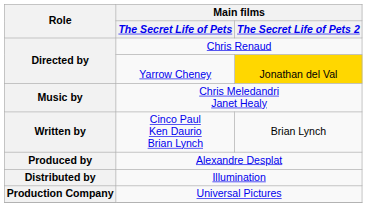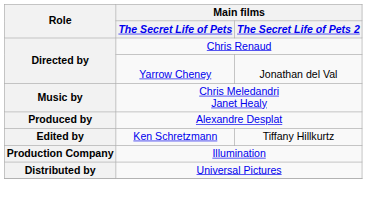Yarrow Cheney | Main films / The Secret Life of Pets 2: gold background -> no background
- row: Written by | Cinco Paul Ken Daurio Brian Lynch | Brian Lynch
+ row: Edited by | Ken Schretzmann | Tiffany Hillkurtz
Illumination | Role: Distributed by -> Production Company
Universal Pictures | Role: Production Company -> Distributed by
